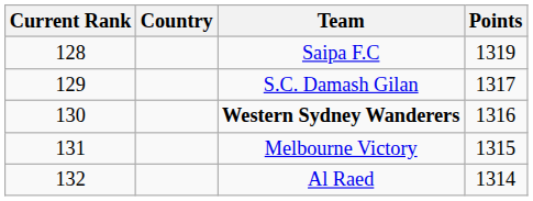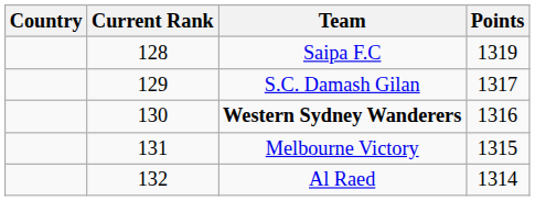columns swapped: Current Rank <-> Country
